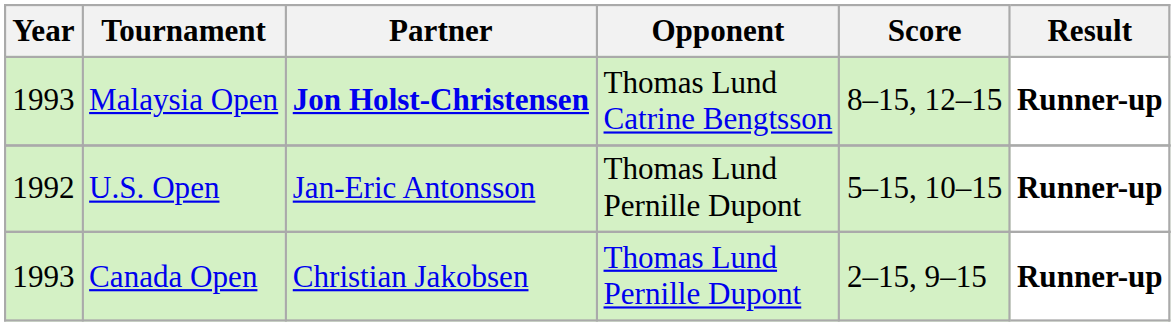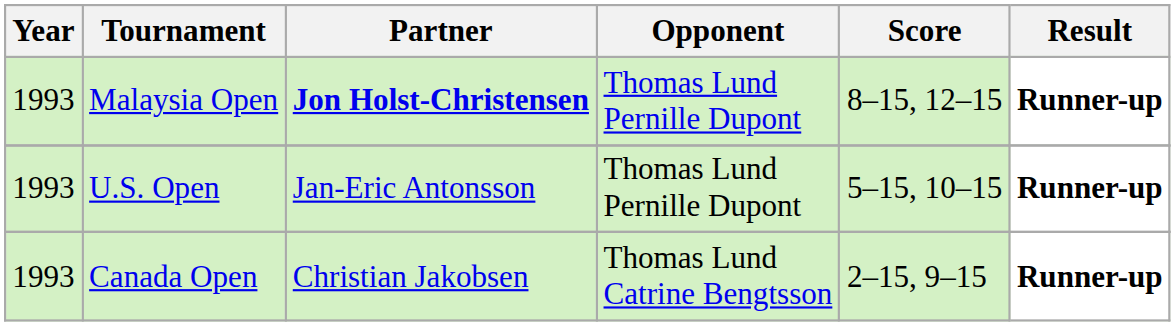Malaysia Open | Opponent: Thomas Lund Catrine Bengtsson -> Thomas Lund Pernille Dupont
U.S. Open | Year: 1992 -> 1993
Canada Open | Opponent: Thomas Lund Pernille Dupont -> Thomas Lund Catrine Bengtsson
